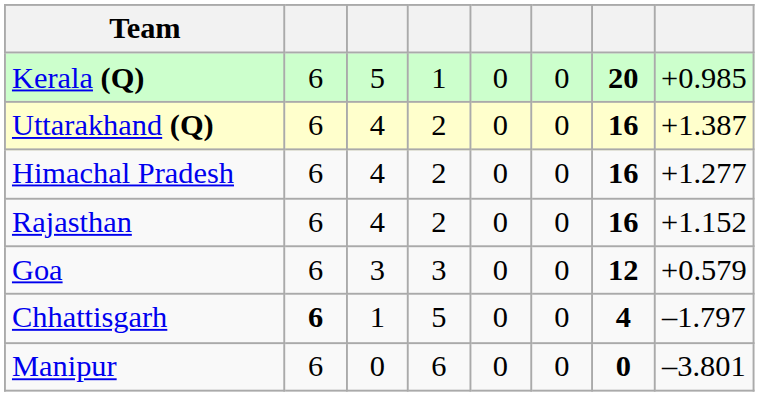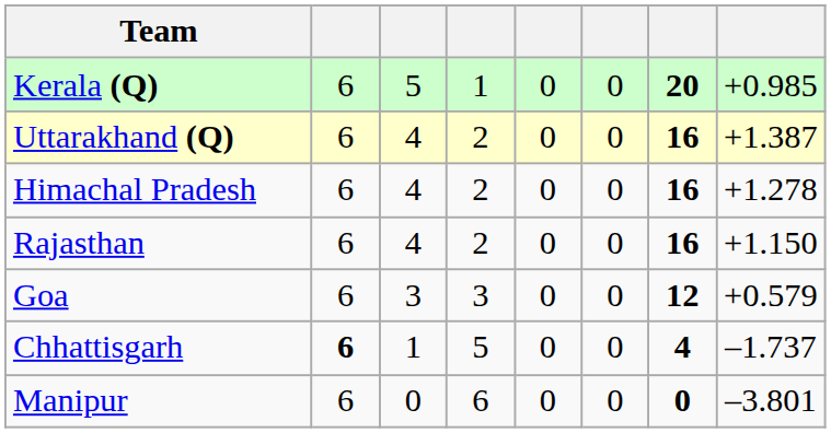Himachal Pradesh | column 8: +1.277 -> +1.278
Rajasthan | column 8: +1.152 -> +1.150
Chhattisgarh | column 8: –1.797 -> –1.737
